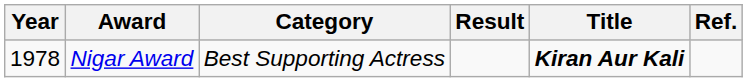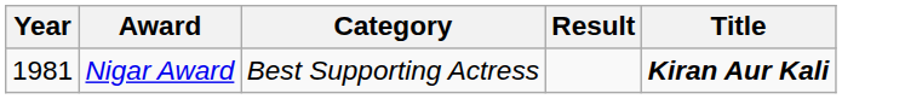- column: Ref.
Nigar Award | Year: 1978 -> 1981
